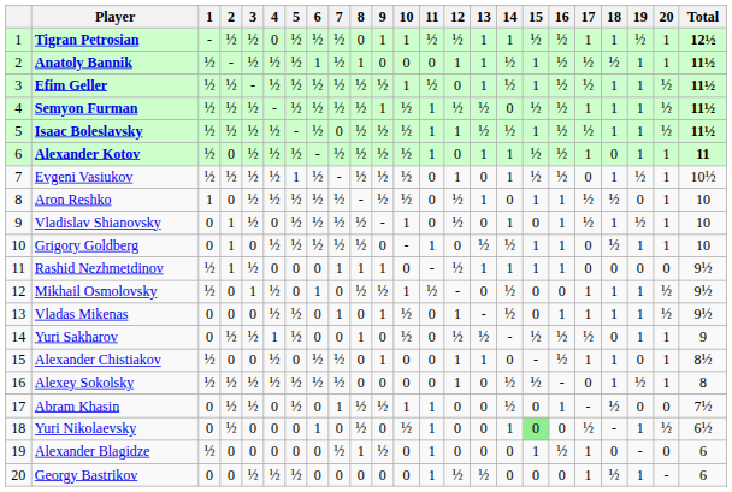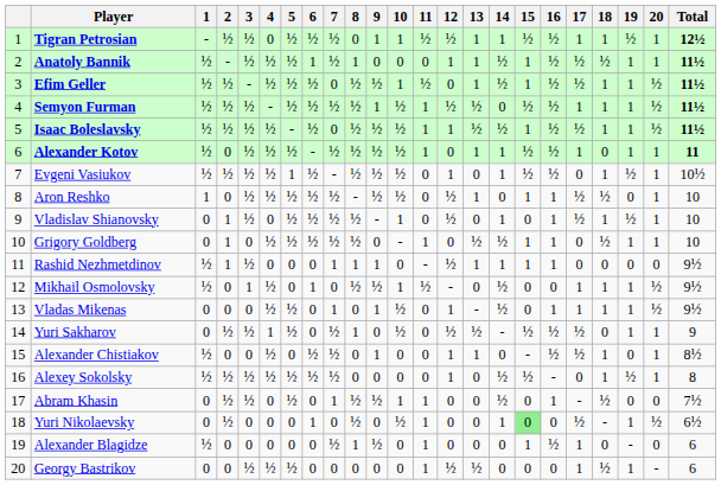Efim Geller | 7: ½ -> 0
Yuri Sakharov | 7: 0 -> ½
Alexander Chistiakov | 17: 1 -> ½
